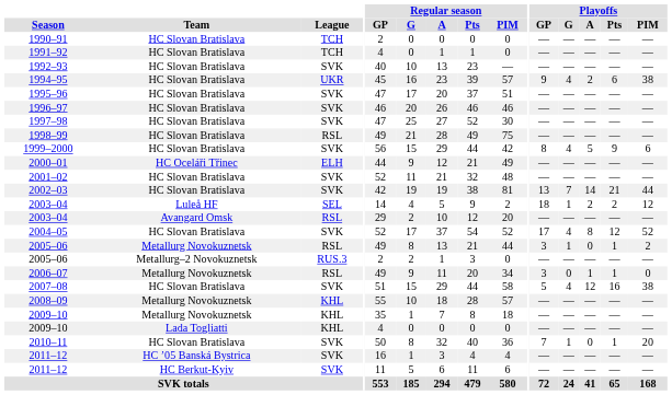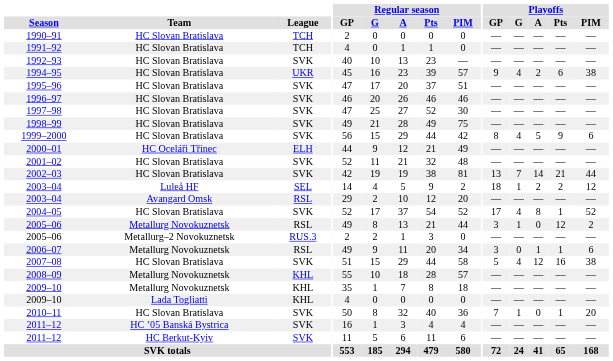1998–99 | League: RSL -> SVK
2004–05 | Playoffs / Pts: 12 -> 1
2005–06 / Metallurg Novokuznetsk | Playoffs / Pts: 1 -> 12
2006–07 | Playoffs / PIM: 0 -> 6
